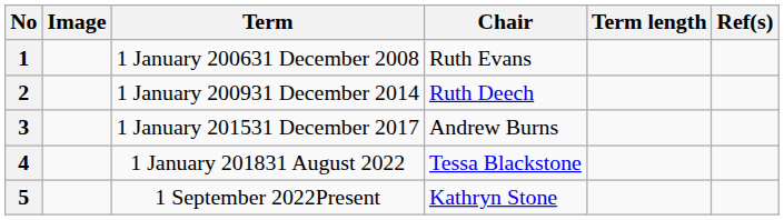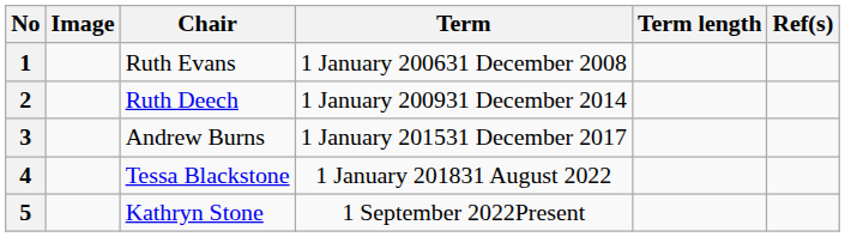columns swapped: Chair <-> Term
